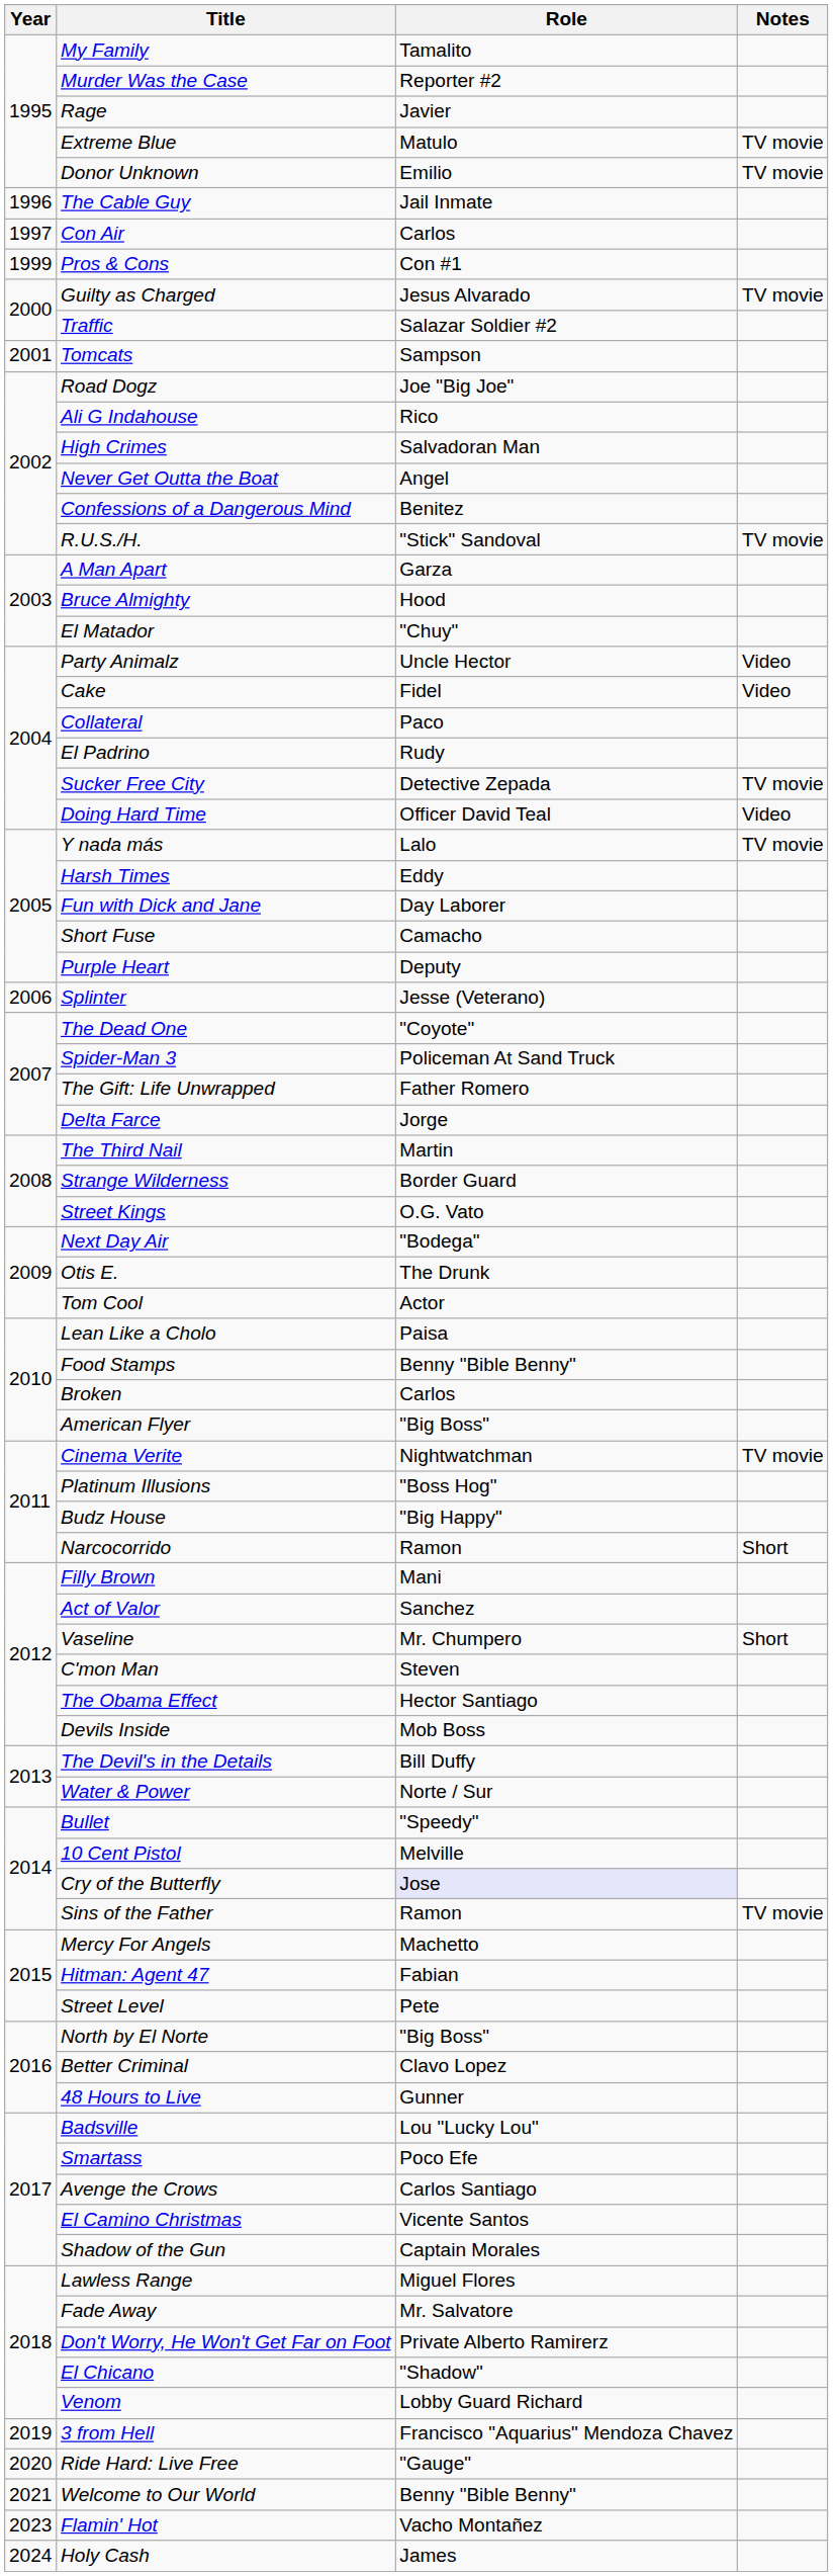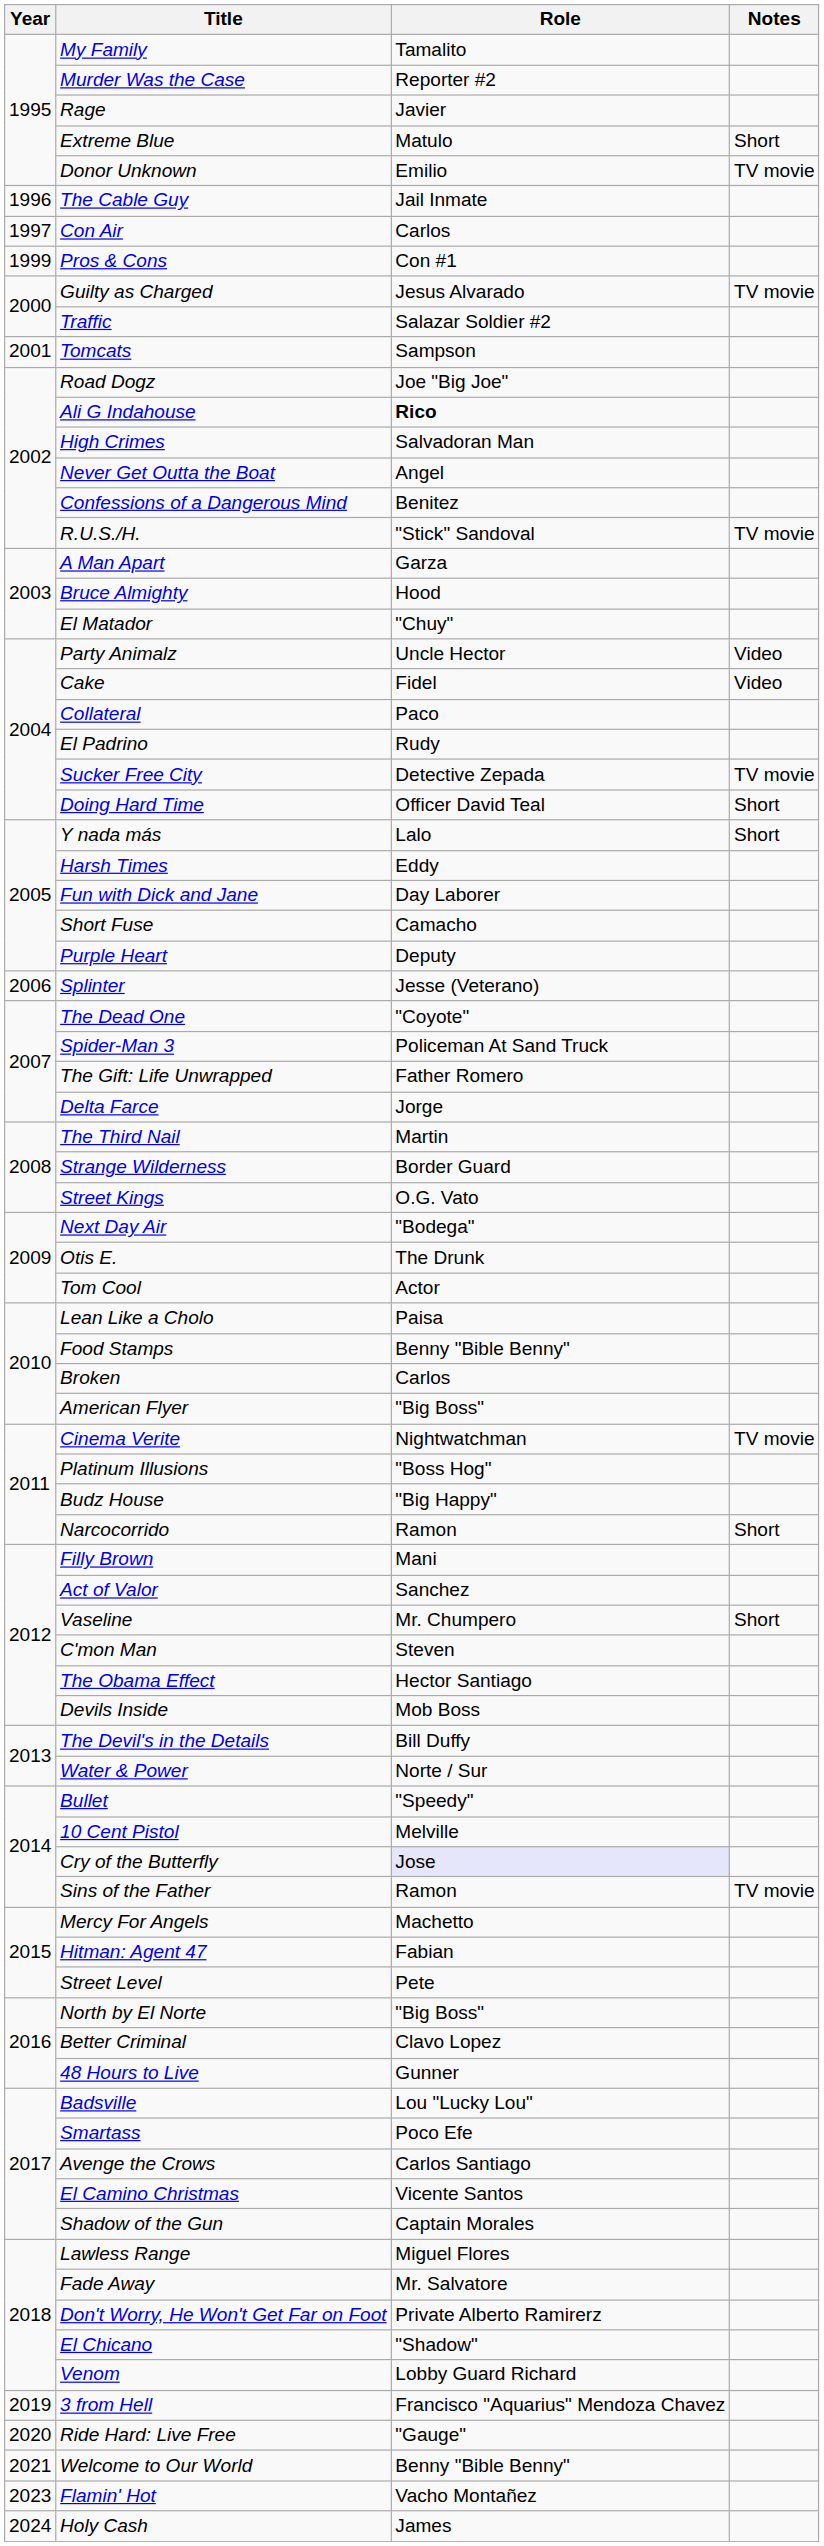Extreme Blue | Notes: TV movie -> Short
Ali G Indahouse | Role: normal -> bold
Doing Hard Time | Notes: Video -> Short
Y nada más | Notes: TV movie -> Short
